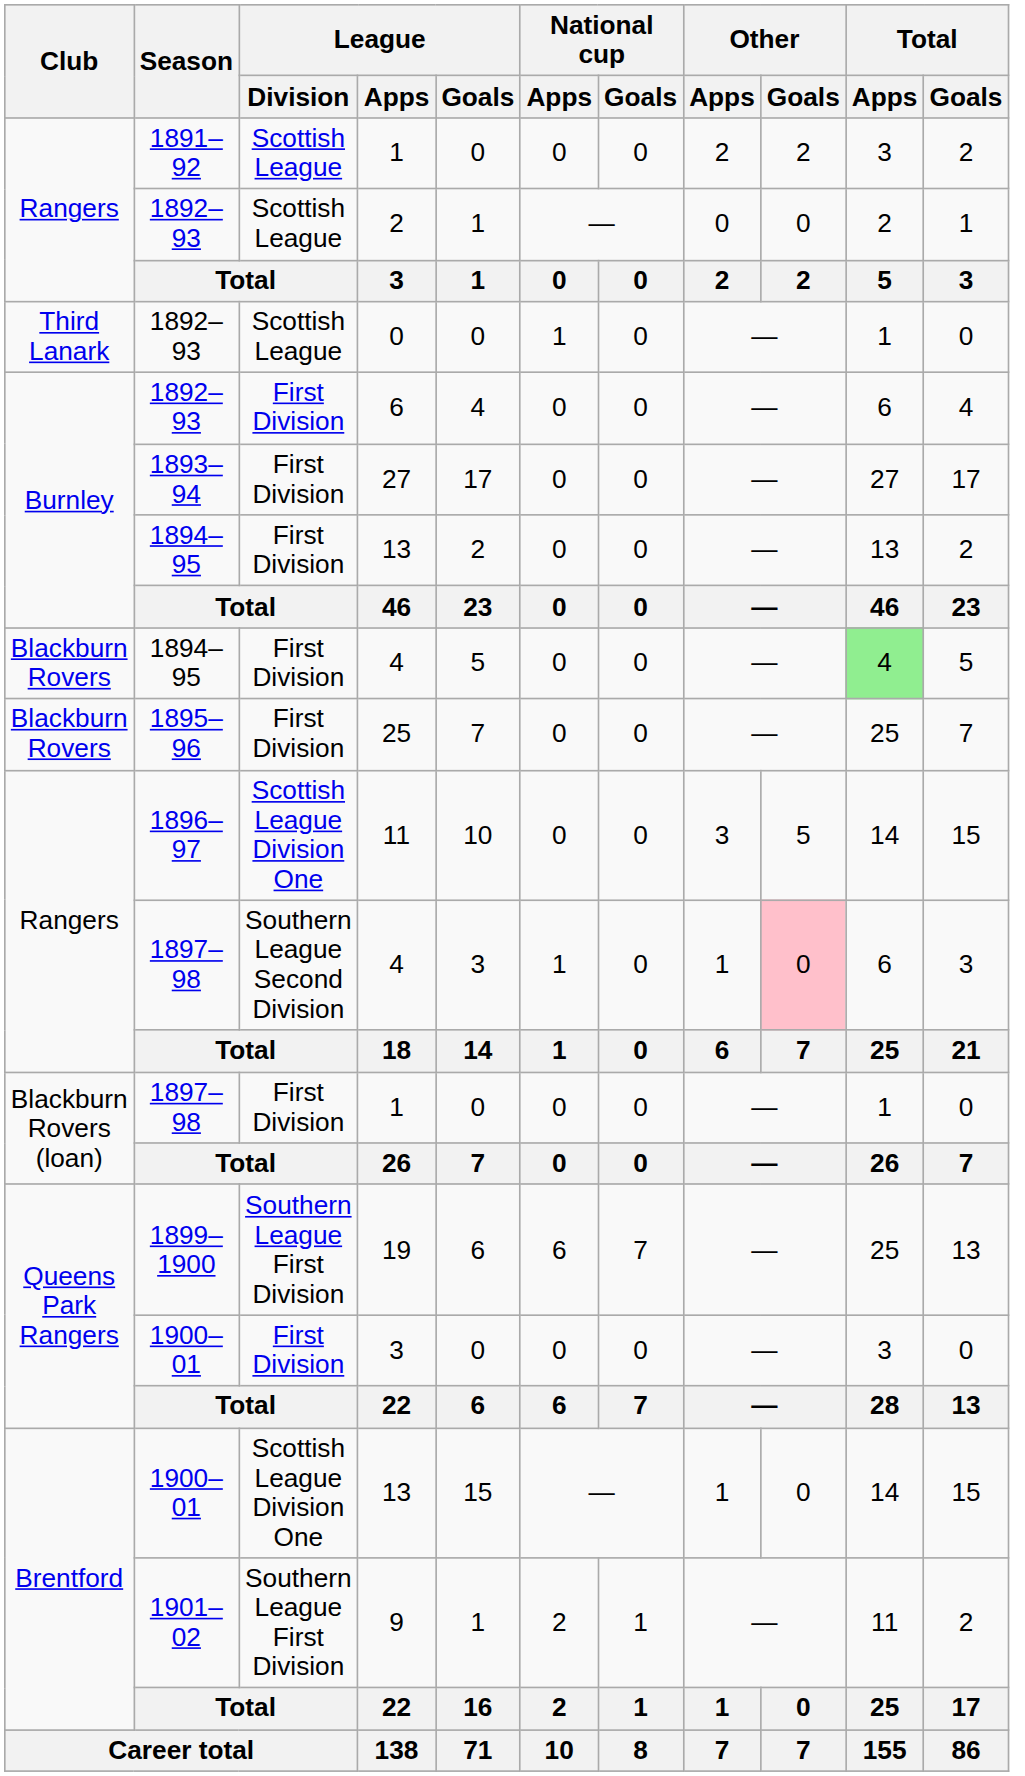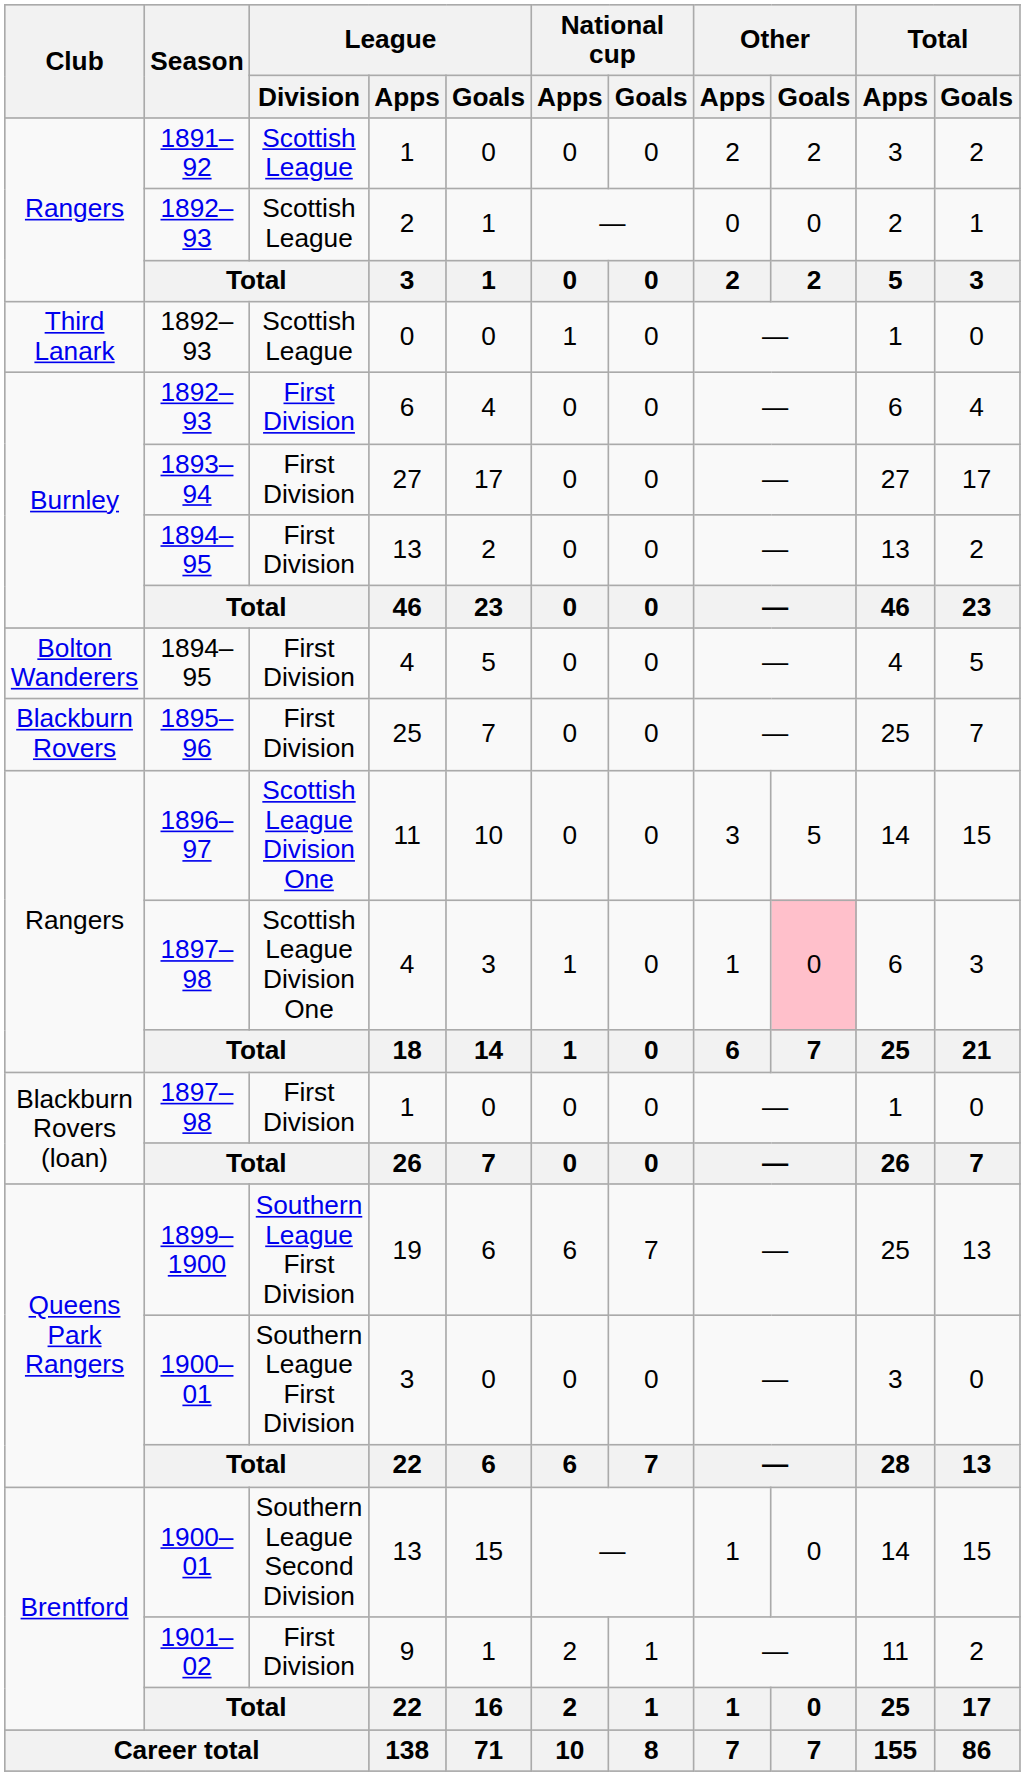1894–95 / 4 | Club: Blackburn Rovers -> Bolton Wanderers
1894–95 / 4 | Total / Apps: lightgreen background -> no background
1897–98 / 4 | League / Division: Southern League Second Division -> Scottish League Division One
1900–01 / 3 | League / Division: First Division -> Southern League First Division
1900–01 / 13 | League / Division: Scottish League Division One -> Southern League Second Division
9 | League / Division: Southern League First Division -> First Division
